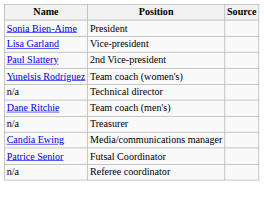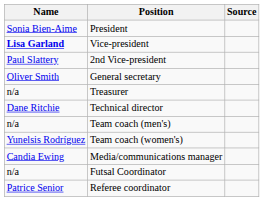Vice-president | Name: normal -> bold
+ row: Oliver Smith | General secretary
rows swapped: Treasurer <-> Team coach (women's)
Technical director | Name: n/a -> Dane Ritchie
Team coach (men's) | Name: Dane Ritchie -> n/a
Futsal Coordinator | Name: Patrice Senior -> n/a
Referee coordinator | Name: n/a -> Patrice Senior
